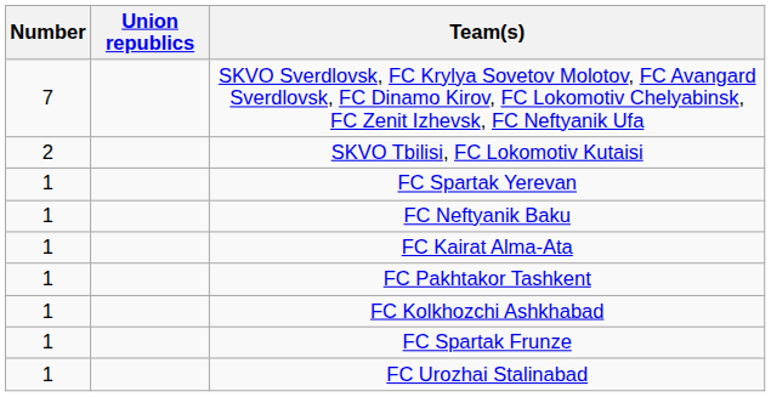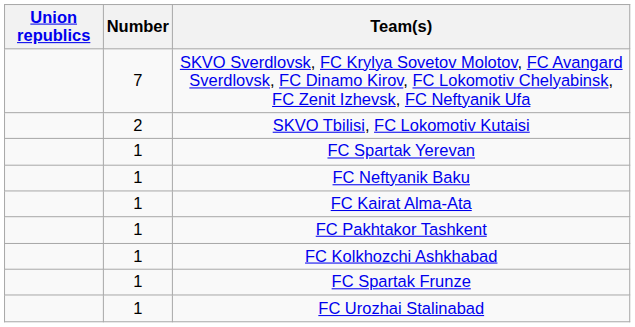columns swapped: Number <-> Union republics
